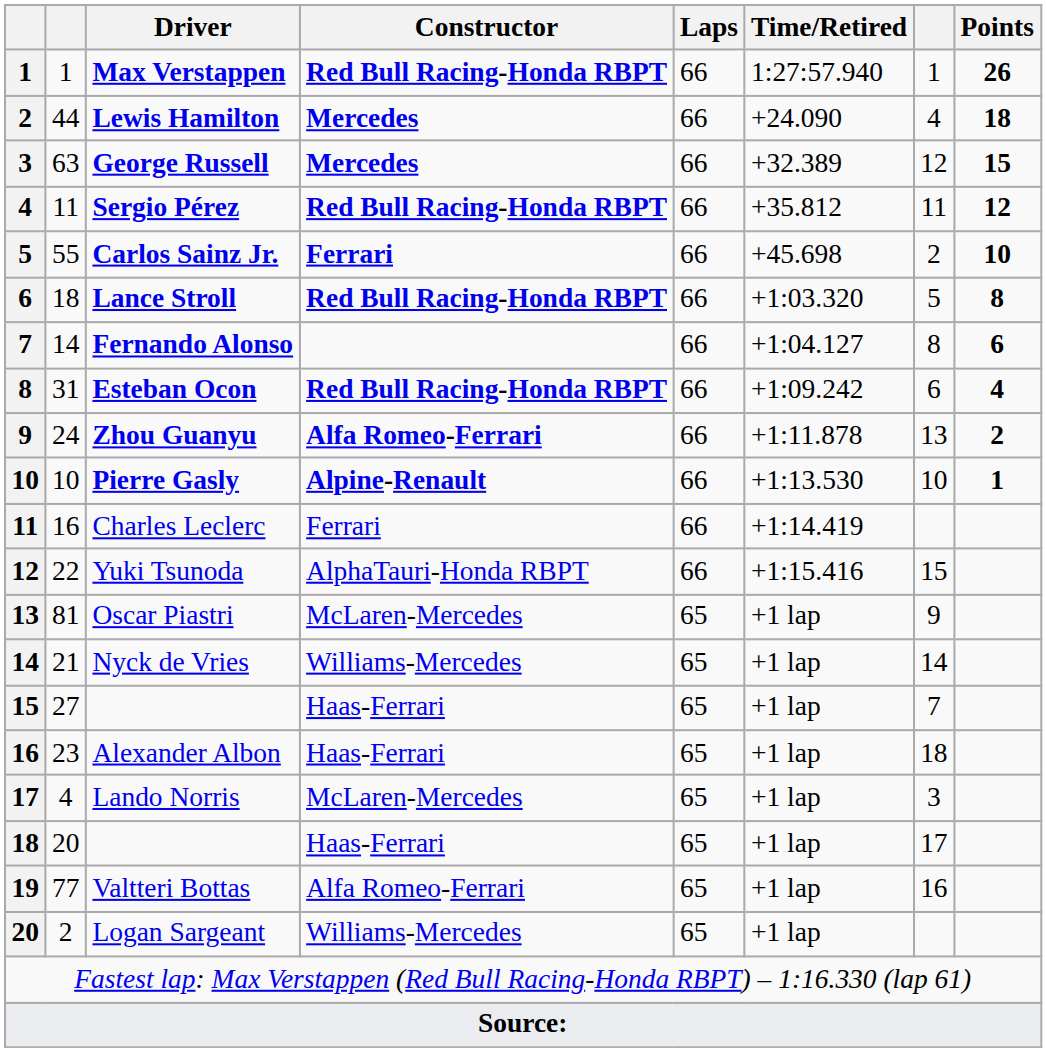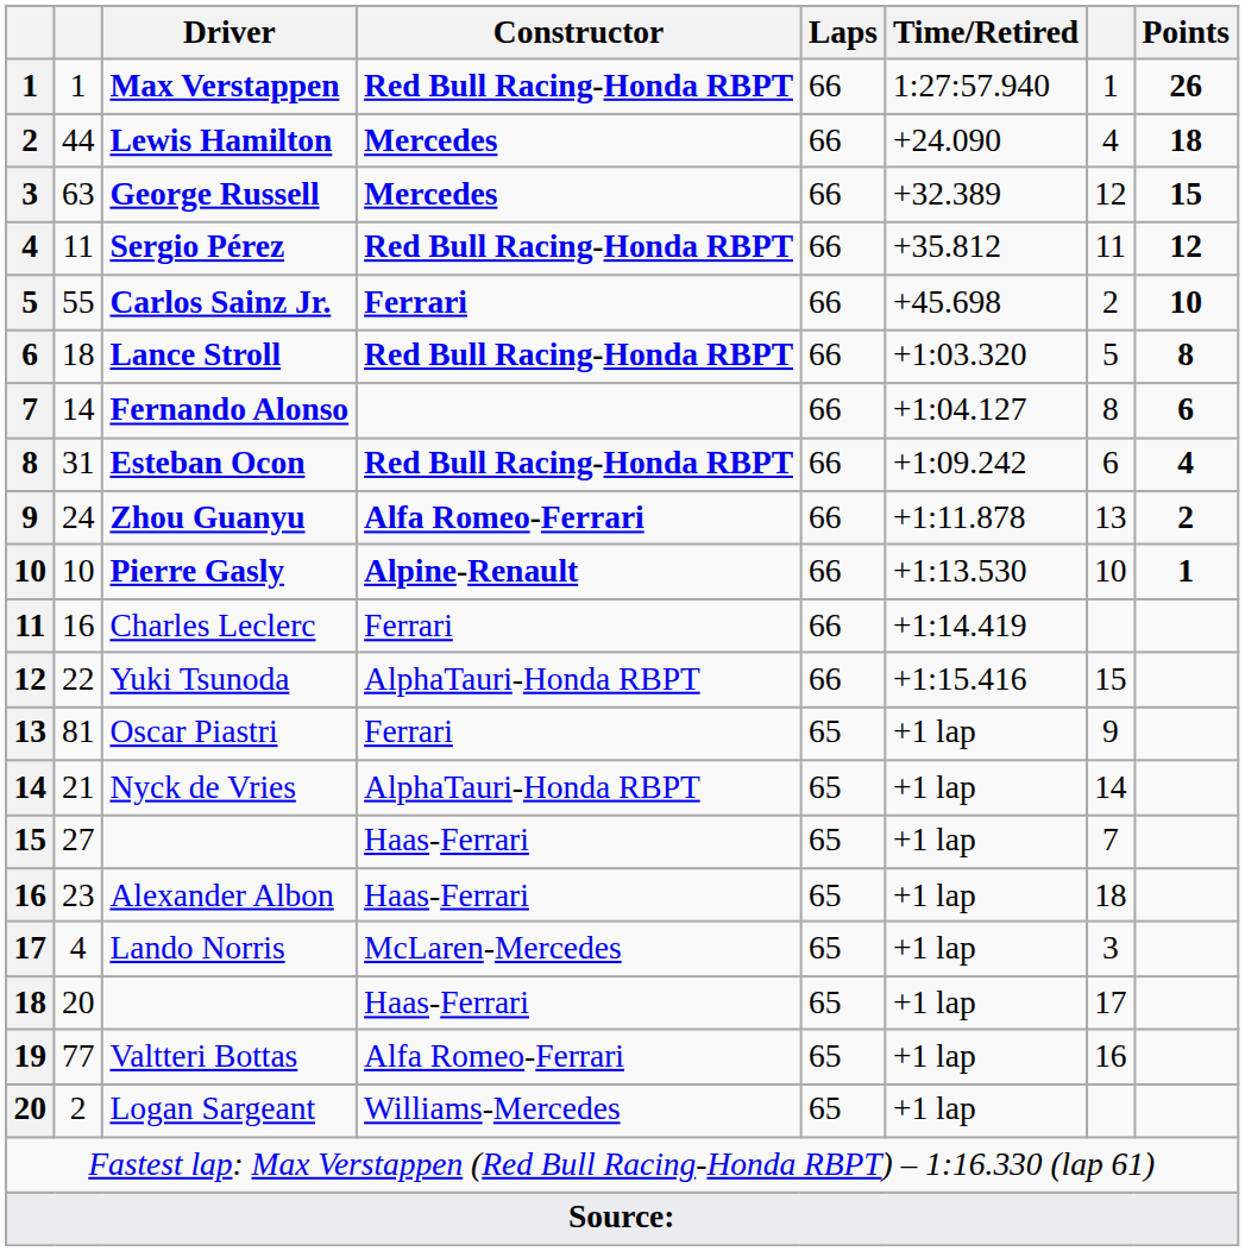Oscar Piastri | Constructor: McLaren-Mercedes -> Ferrari
Nyck de Vries | Constructor: Williams-Mercedes -> AlphaTauri-Honda RBPT
